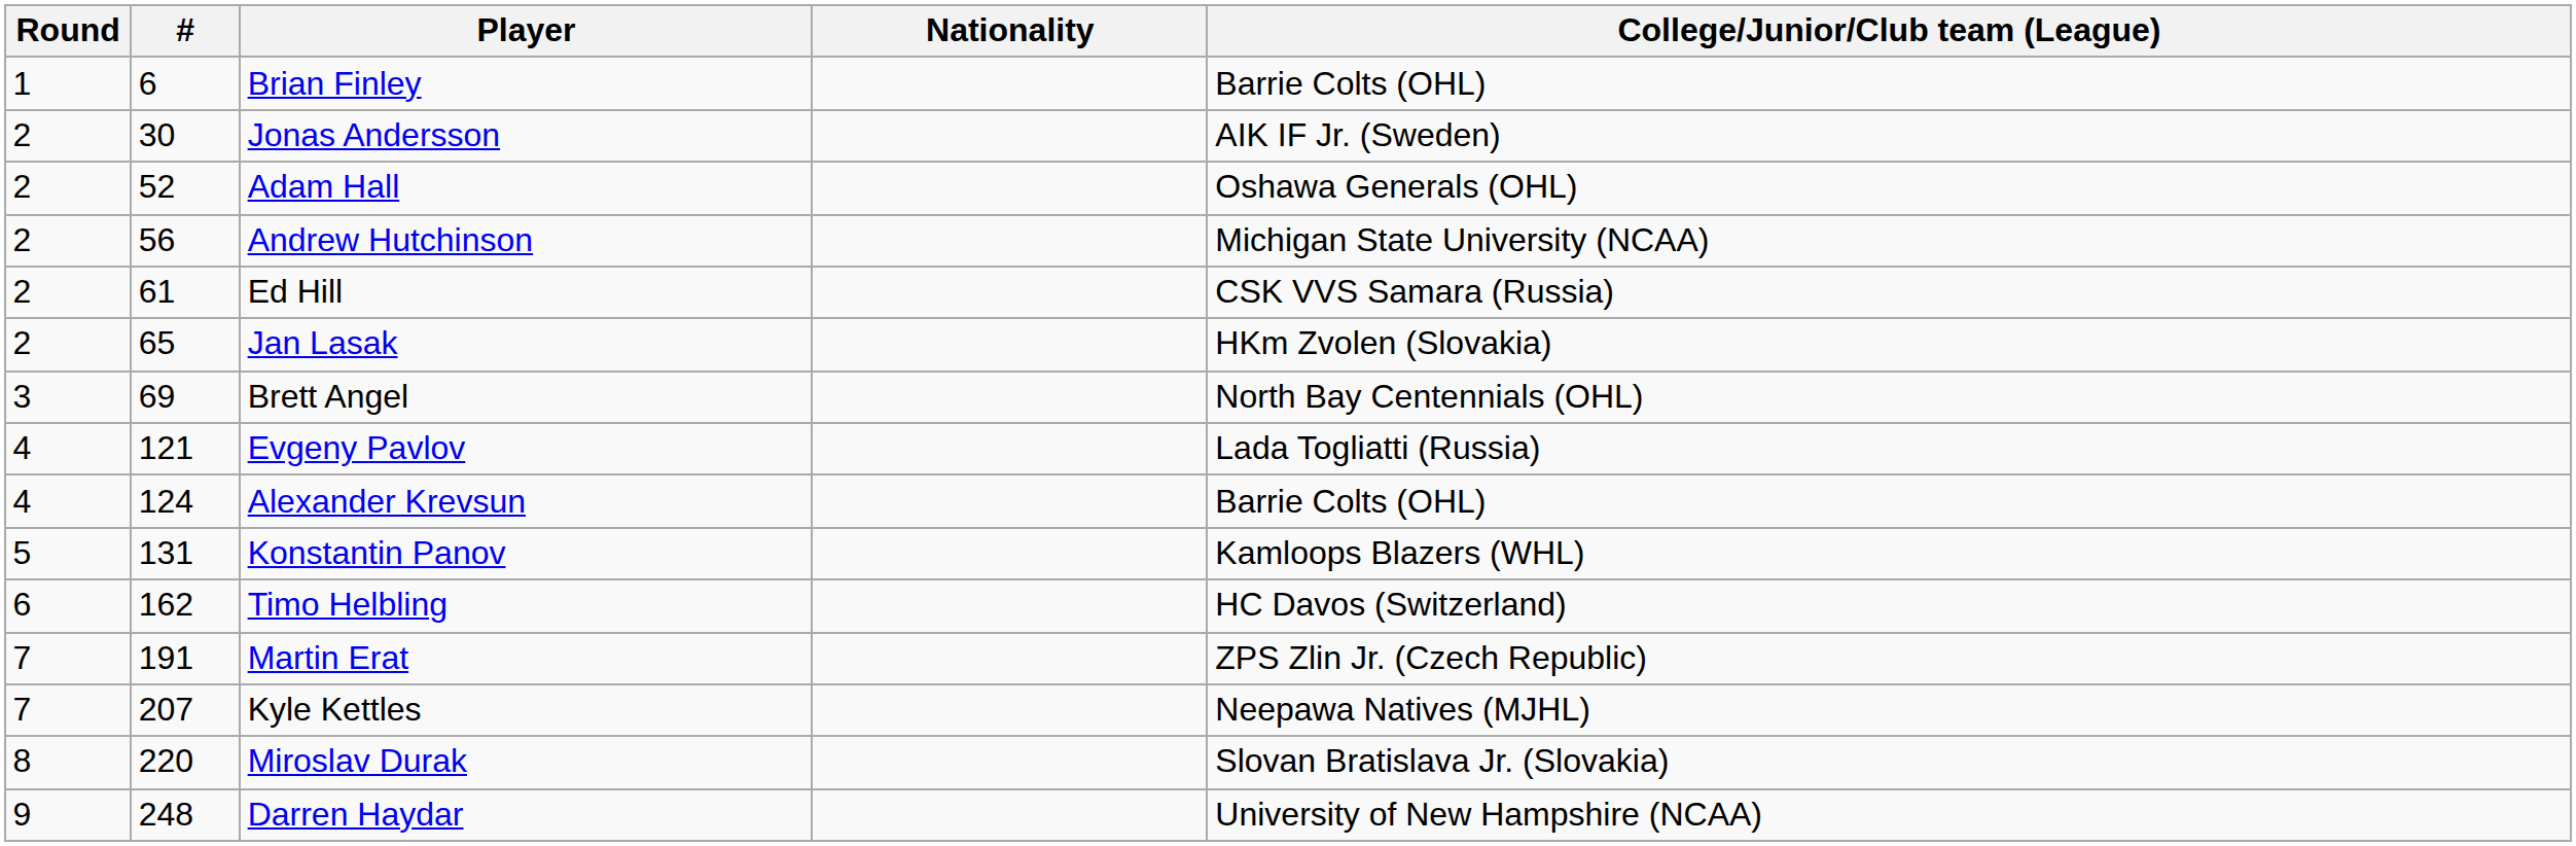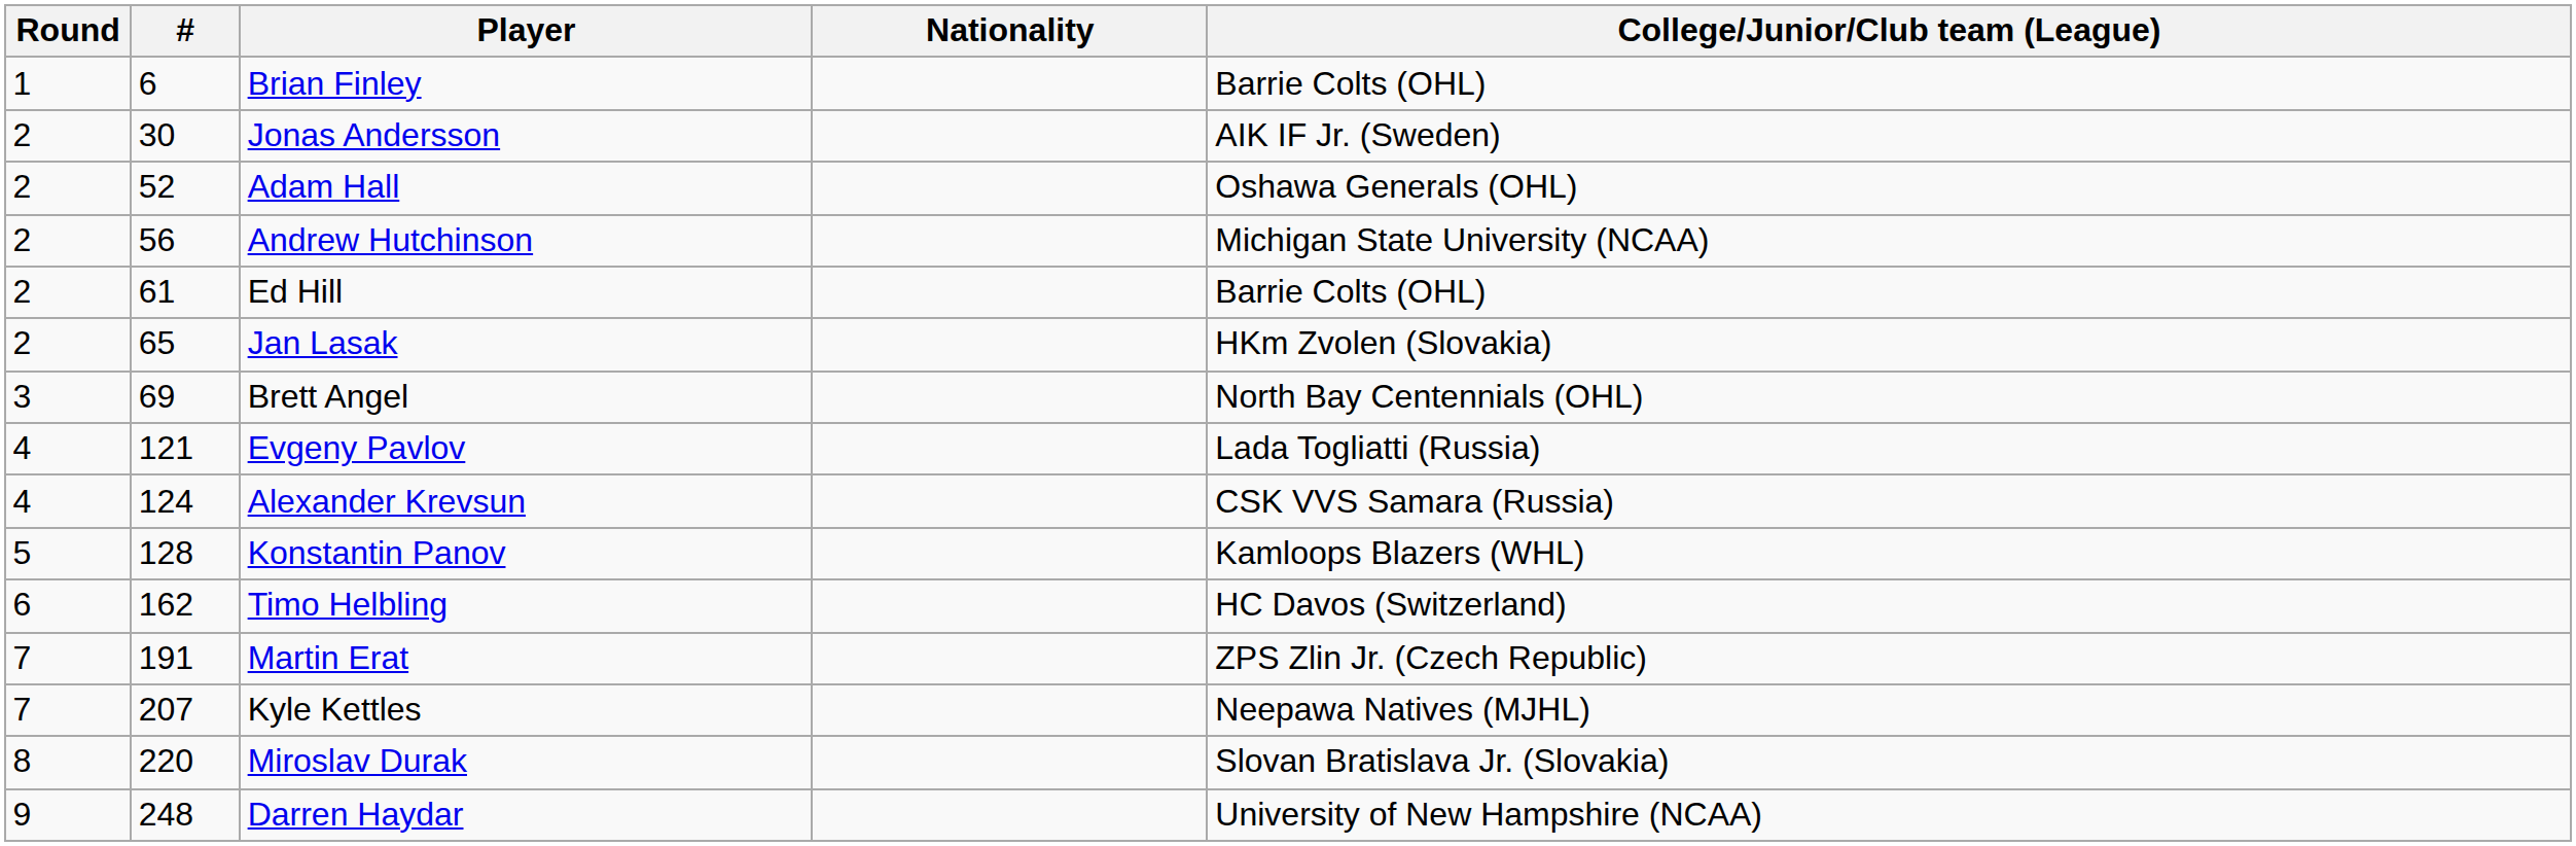Ed Hill | College/Junior/Club team (League): CSK VVS Samara (Russia) -> Barrie Colts (OHL)
Alexander Krevsun | College/Junior/Club team (League): Barrie Colts (OHL) -> CSK VVS Samara (Russia)
Konstantin Panov | #: 131 -> 128
